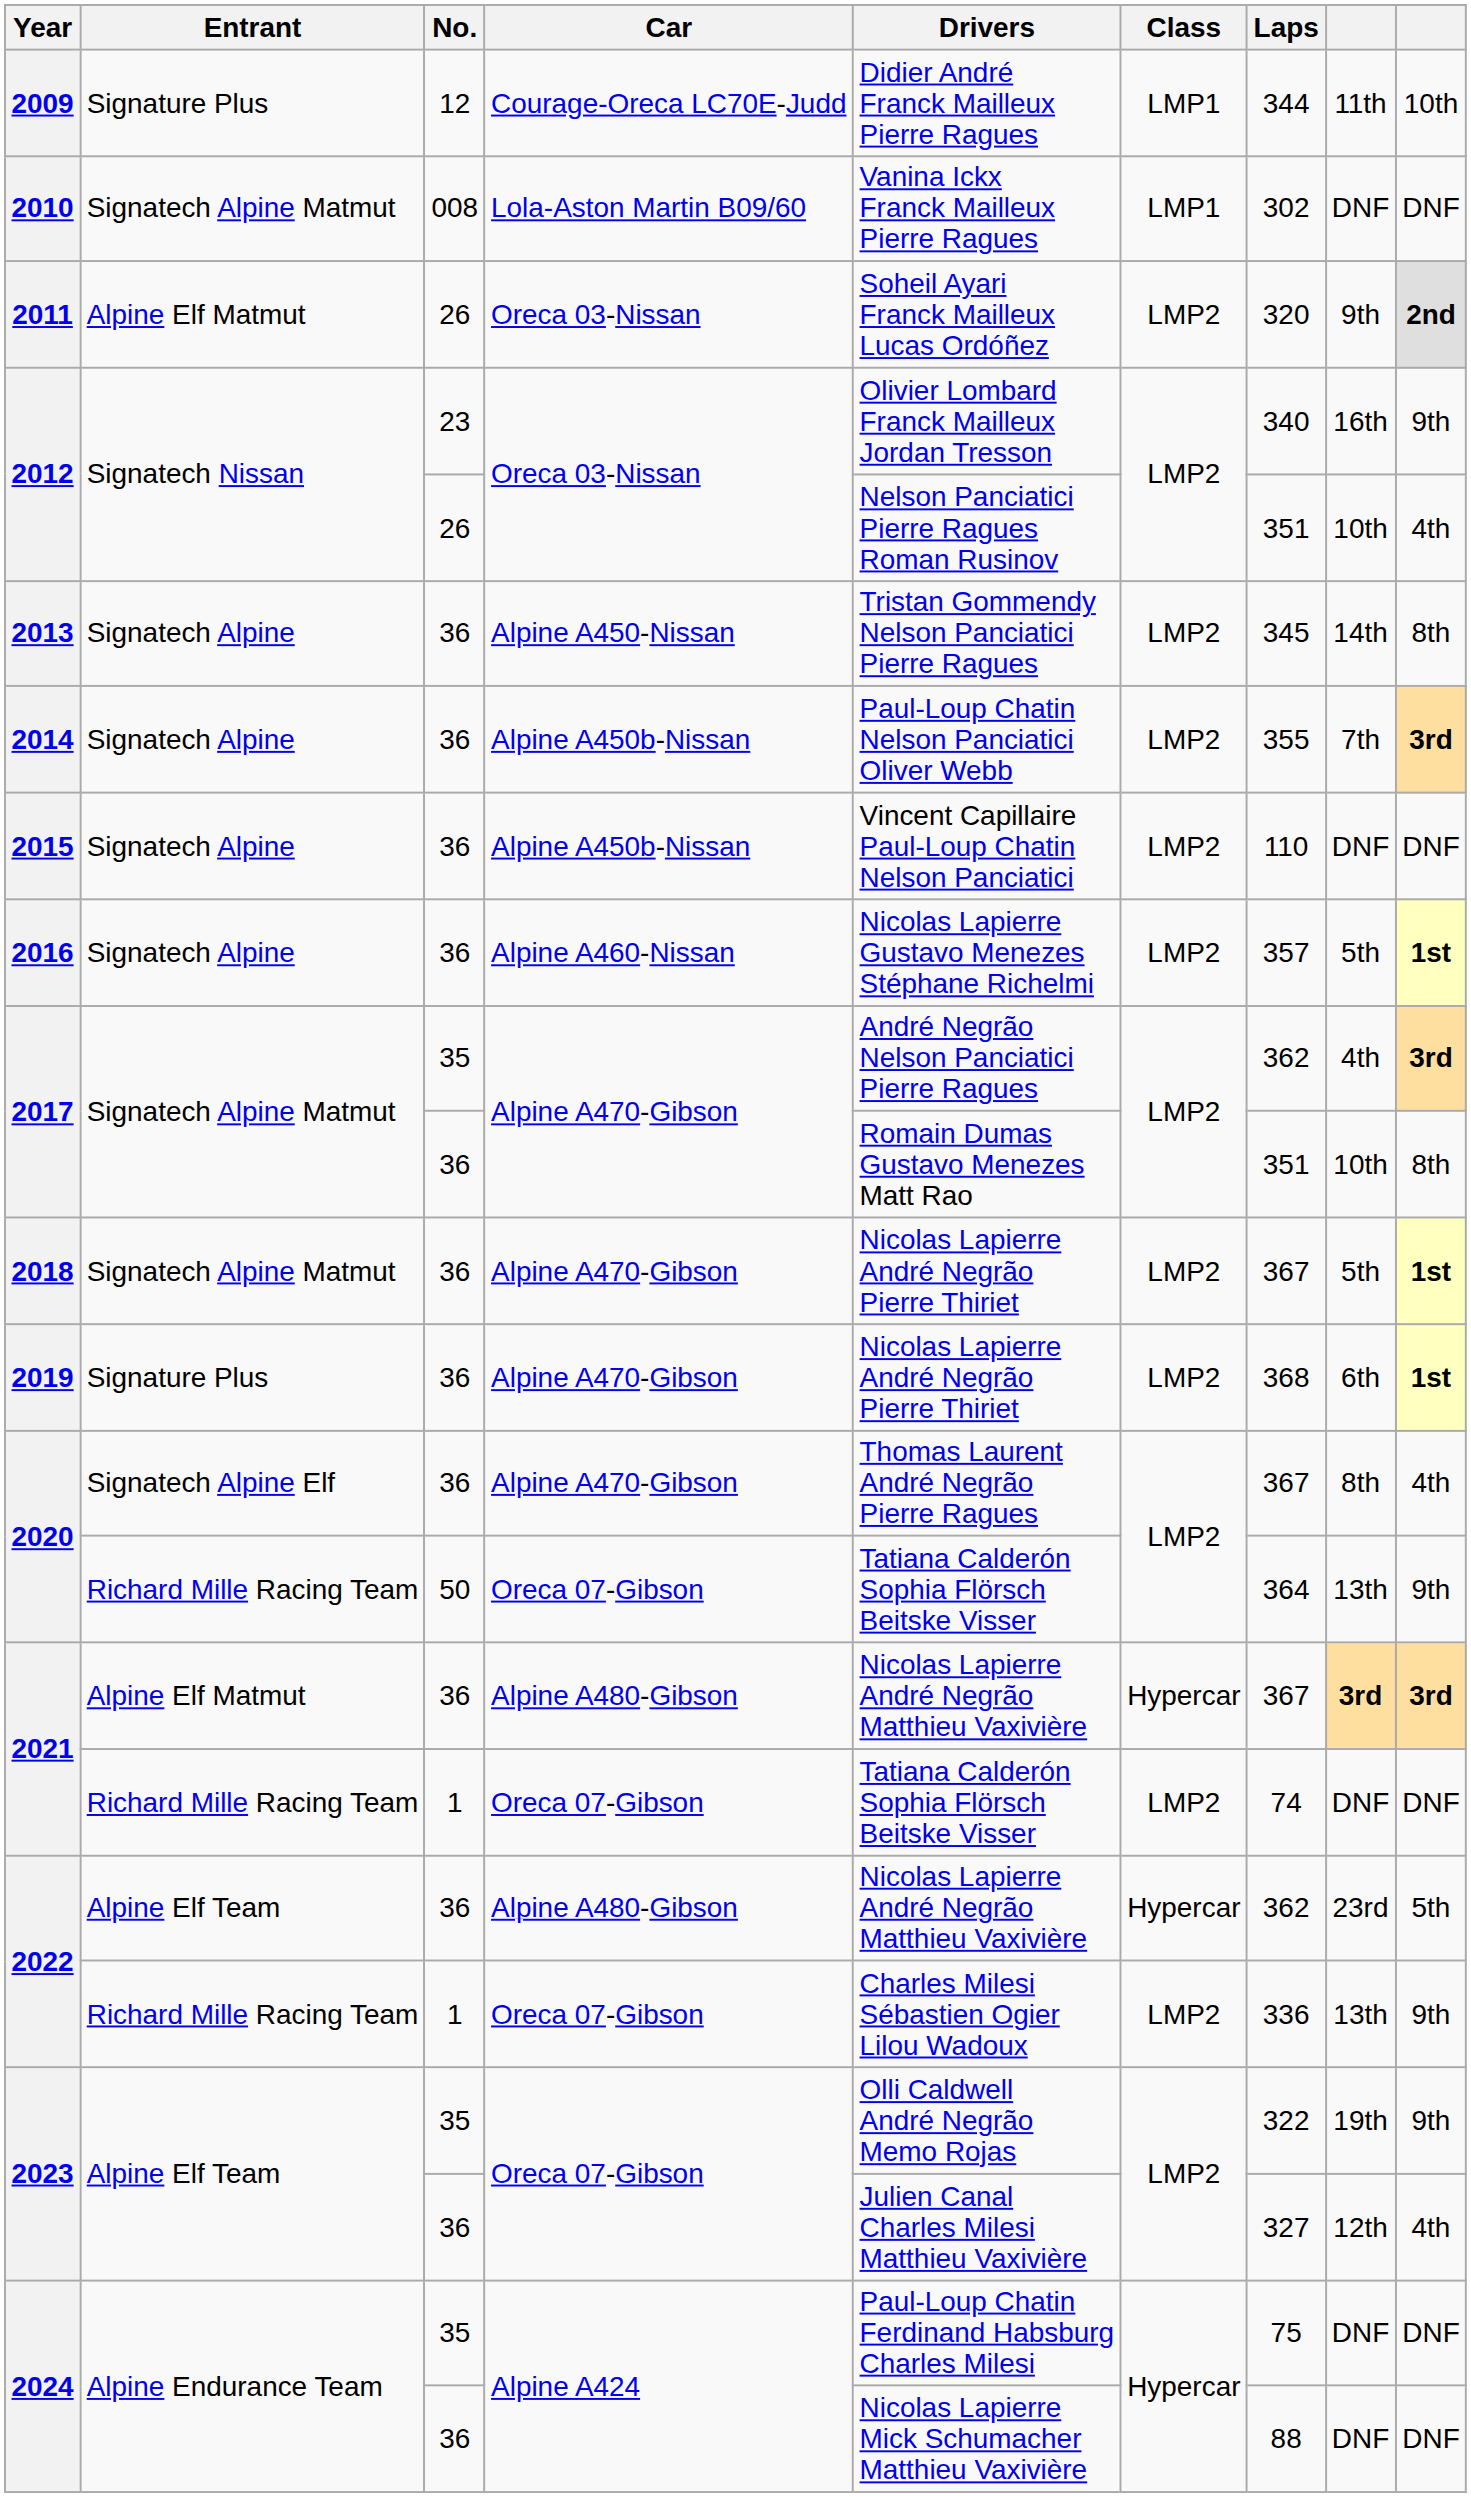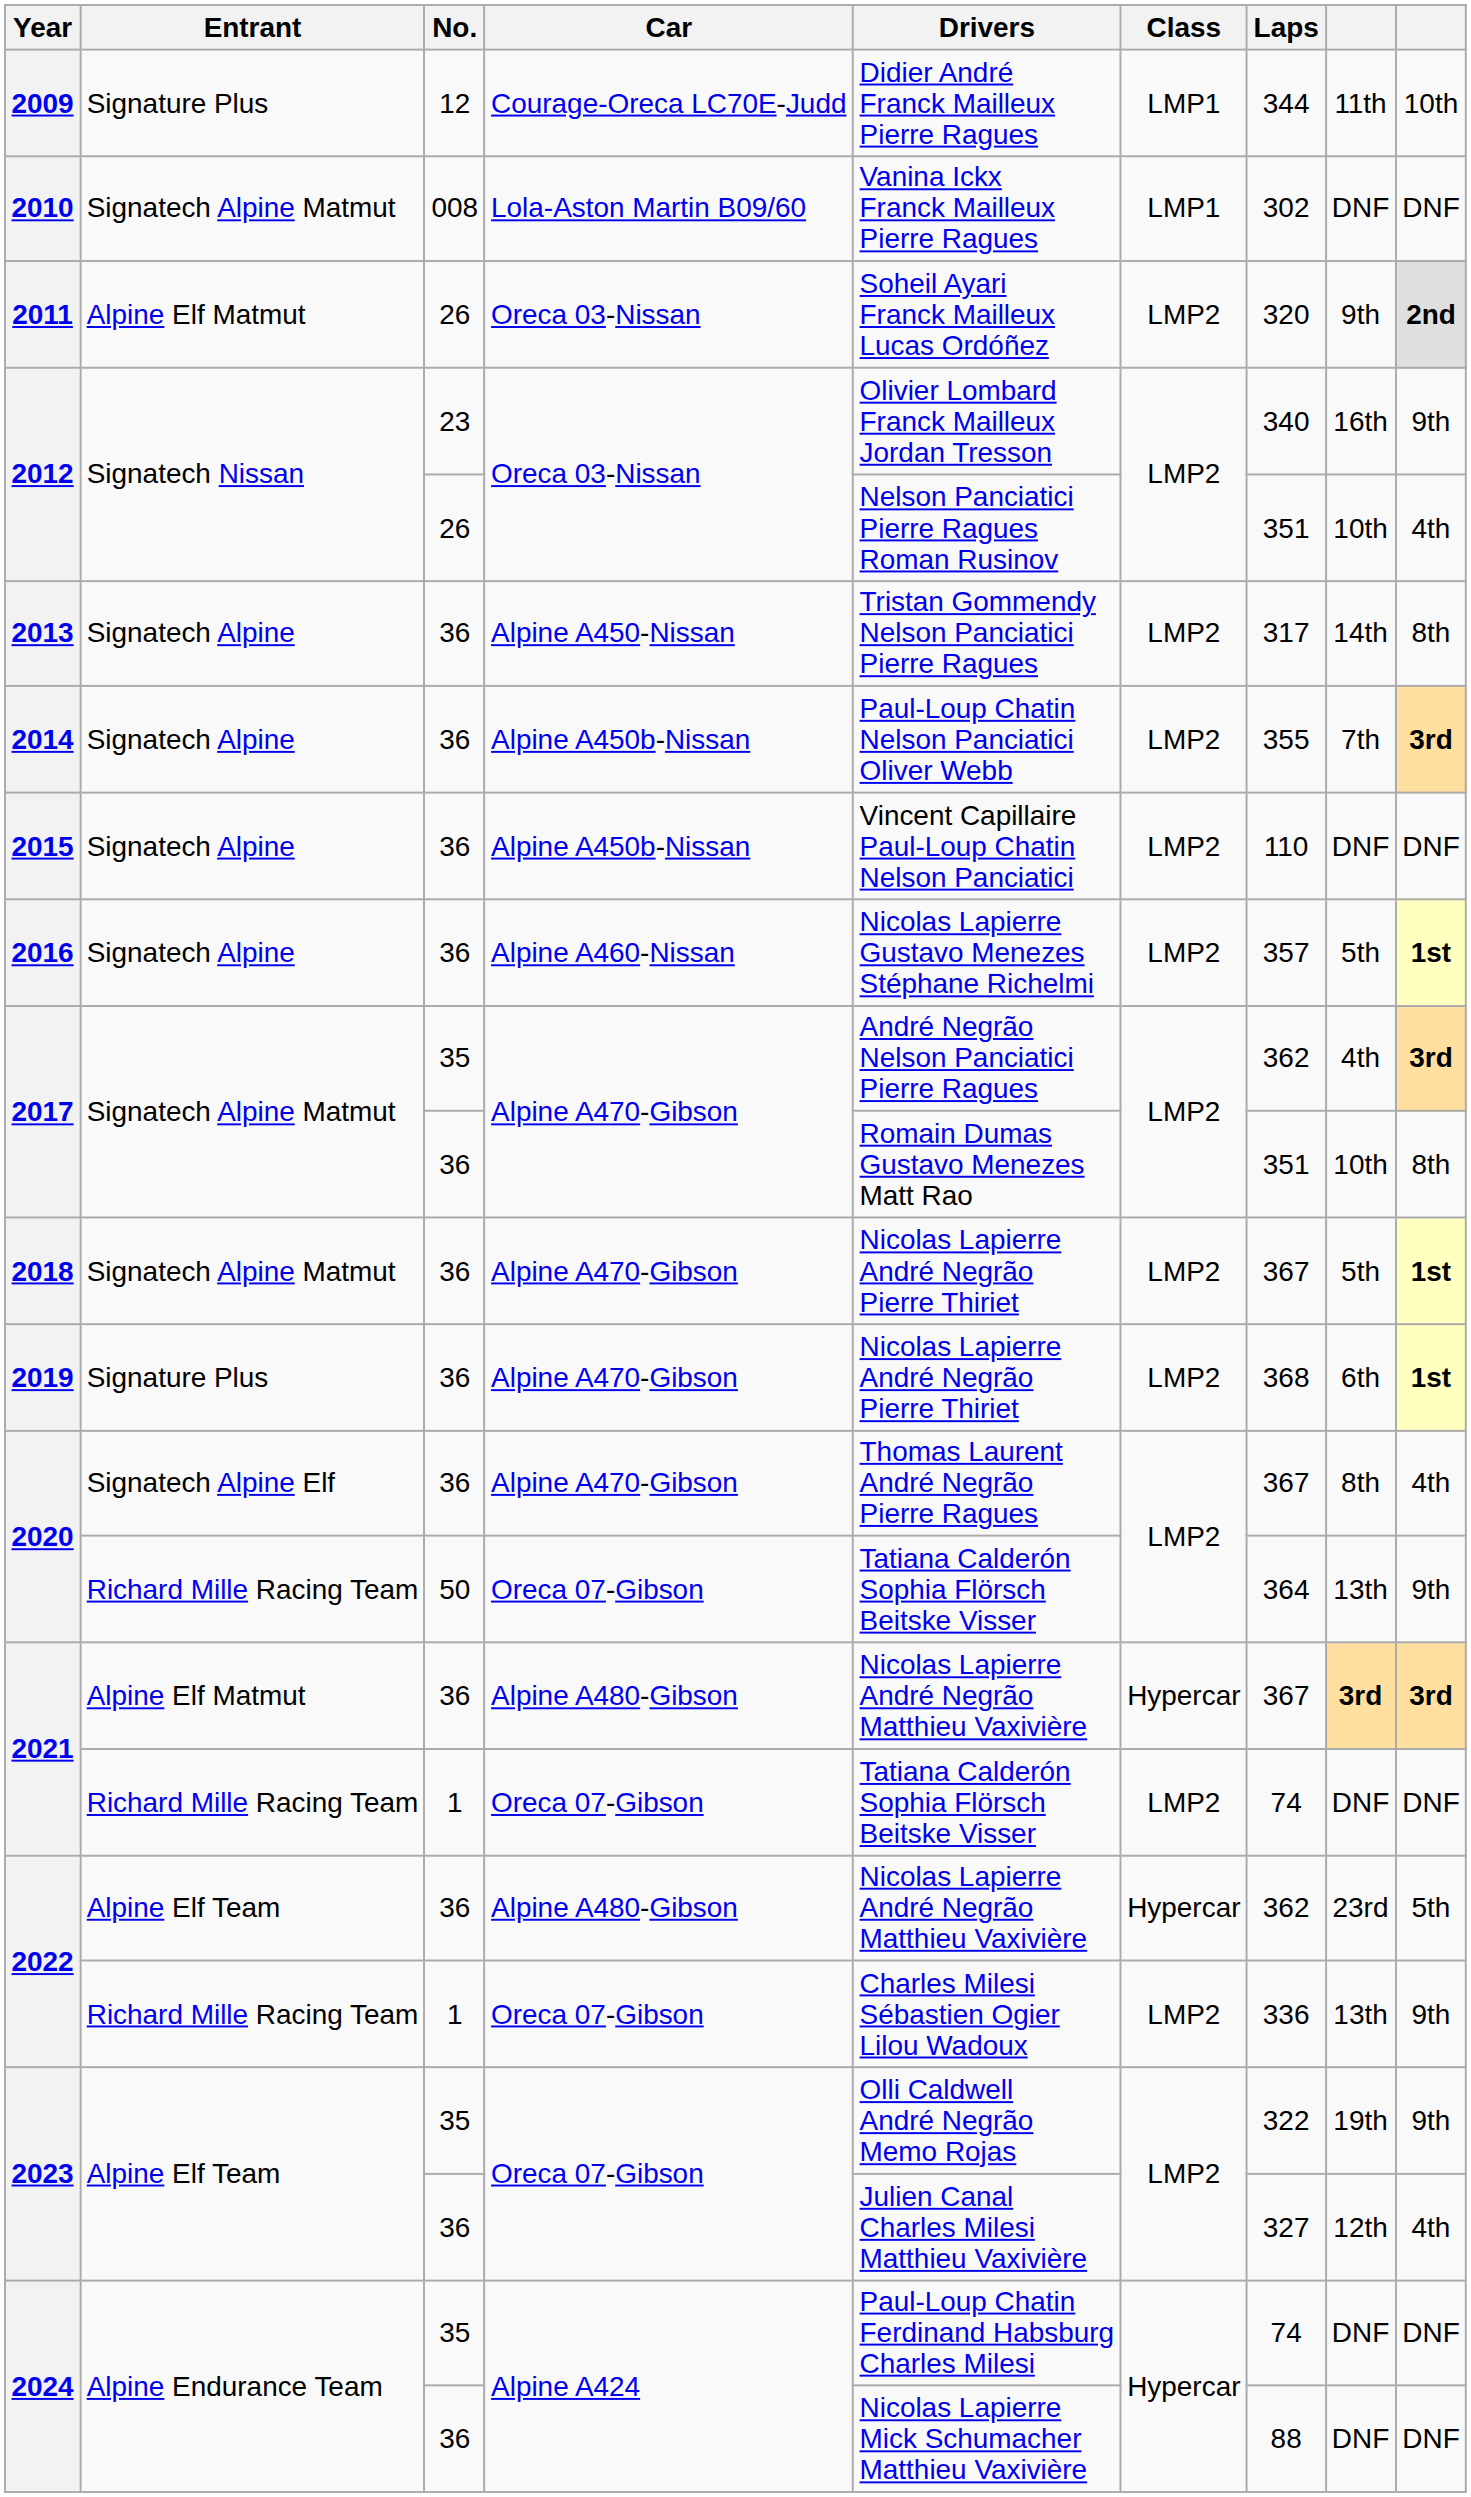2013 | Laps: 345 -> 317
2024 / 35 | Laps: 75 -> 74
